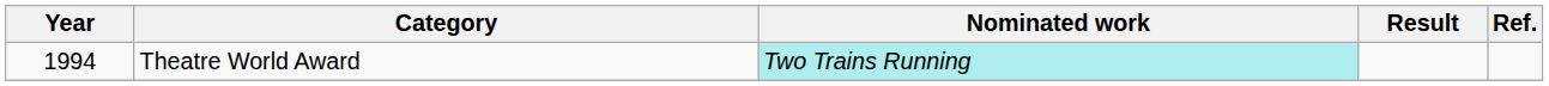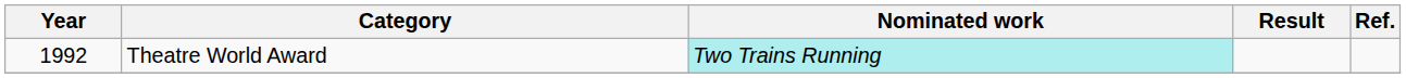Theatre World Award | Year: 1994 -> 1992
